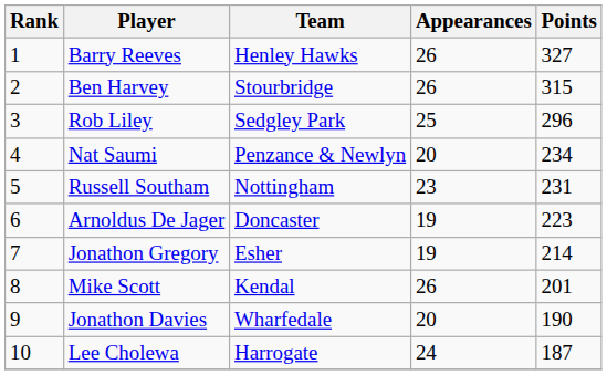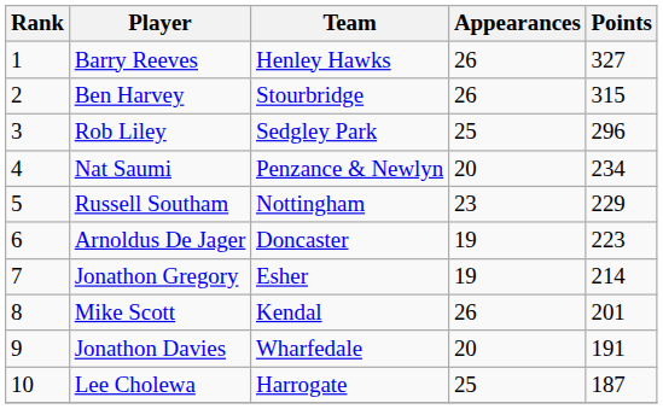Russell Southam | Points: 231 -> 229
Jonathon Davies | Points: 190 -> 191
Lee Cholewa | Appearances: 24 -> 25
